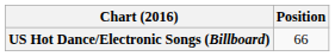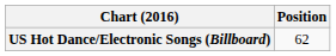US Hot Dance/Electronic Songs (Billboard) | Position: 66 -> 62
